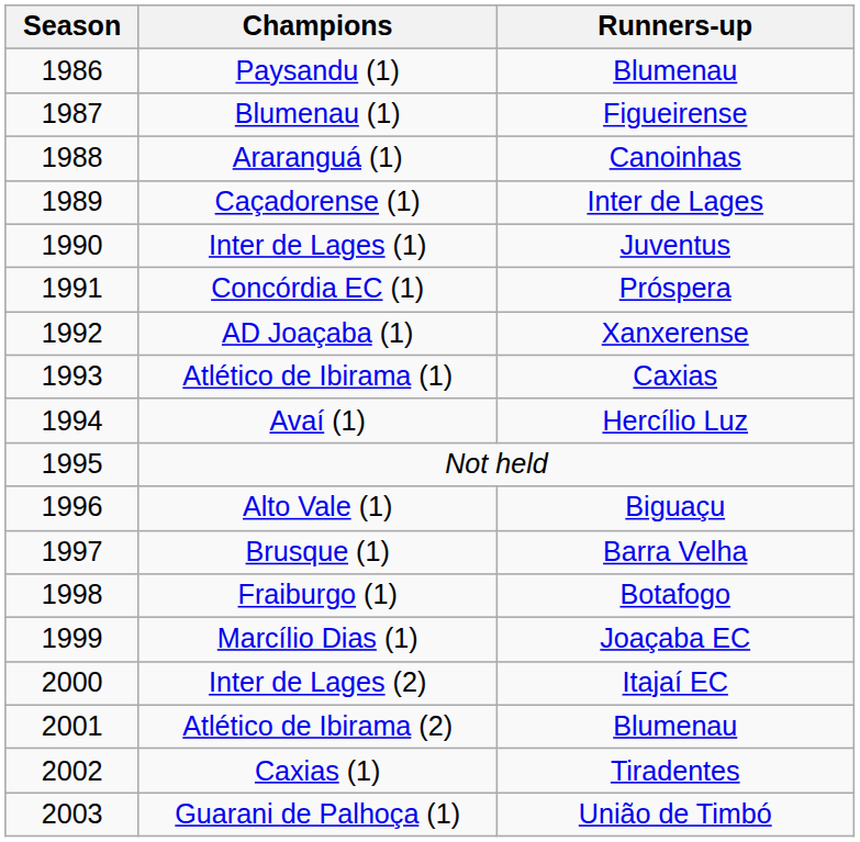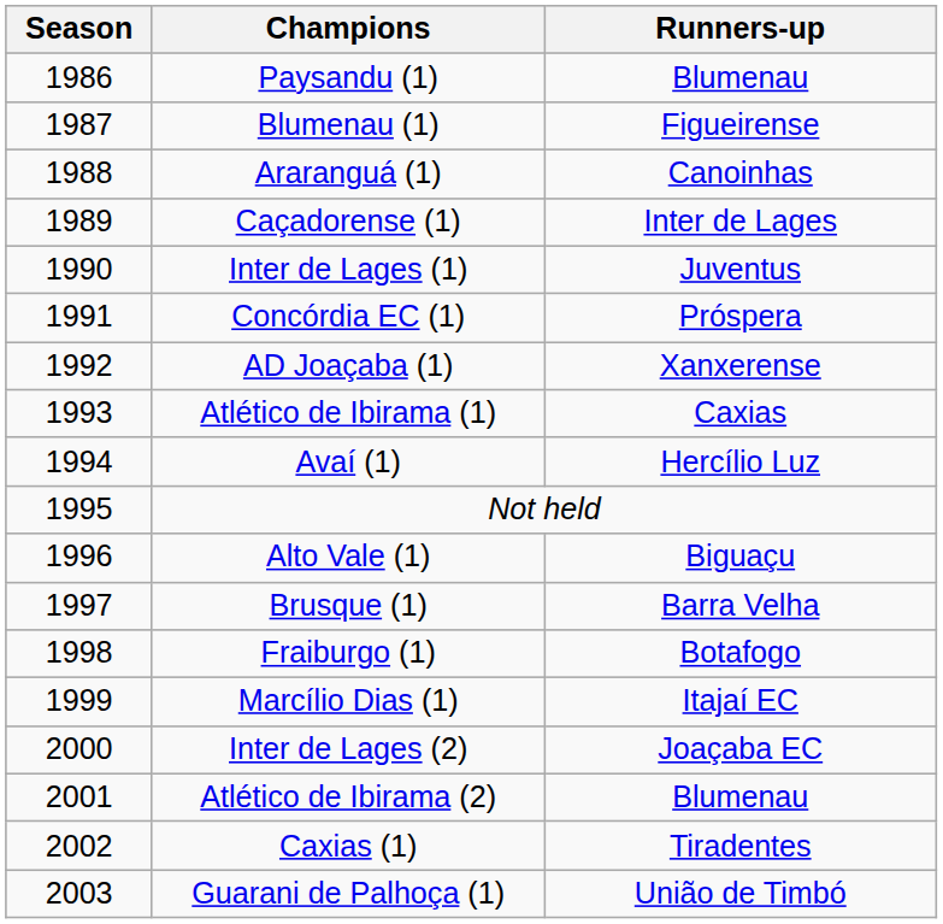Marcílio Dias (1) | Runners-up: Joaçaba EC -> Itajaí EC
Inter de Lages (2) | Runners-up: Itajaí EC -> Joaçaba EC
